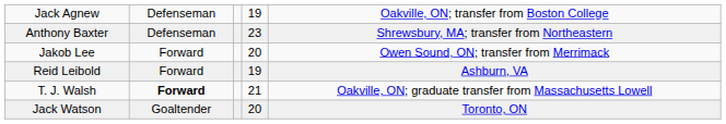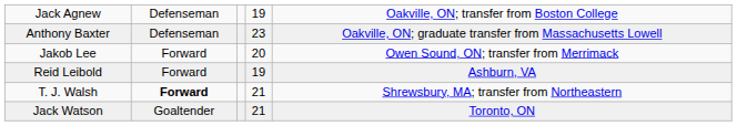Anthony Baxter | column 5: Shrewsbury, MA; transfer from Northeastern -> Oakville, ON; graduate transfer from Massachusetts Lowell
T. J. Walsh | column 5: Oakville, ON; graduate transfer from Massachusetts Lowell -> Shrewsbury, MA; transfer from Northeastern
Jack Watson | column 4: 20 -> 21
